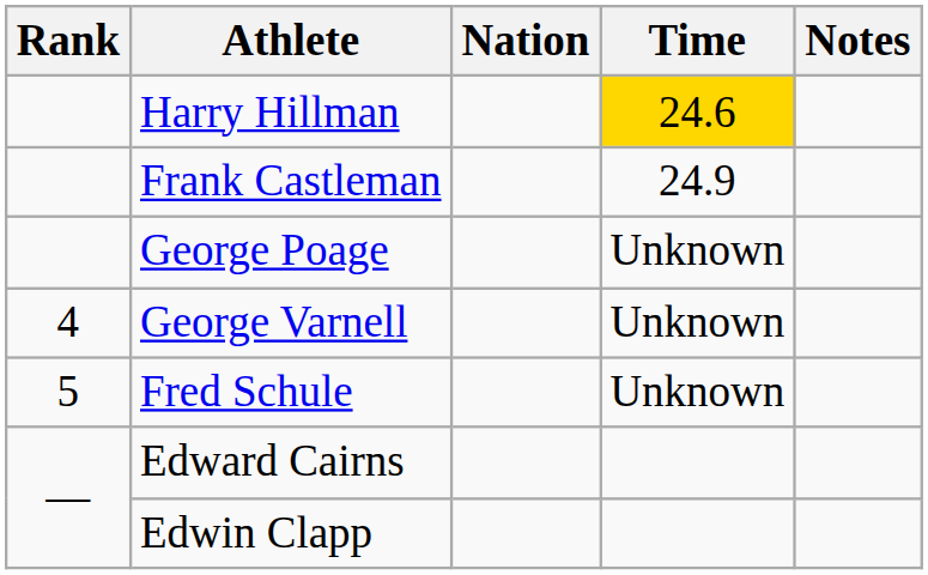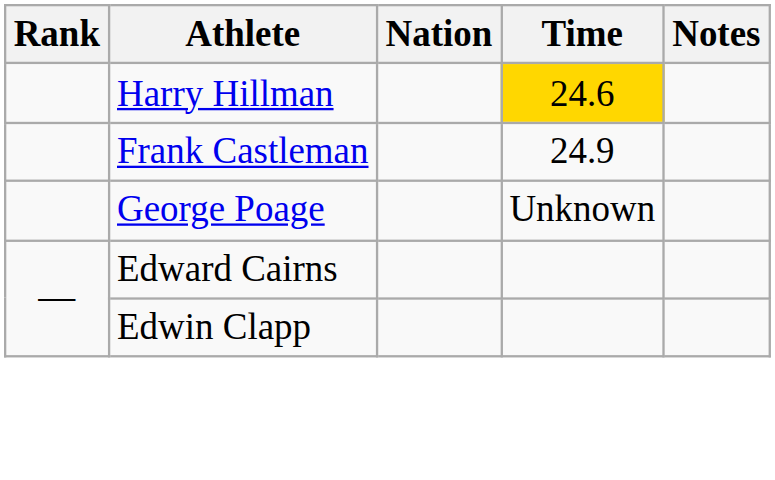- row: 4 | George Varnell | Unknown
- row: 5 | Fred Schule | Unknown
